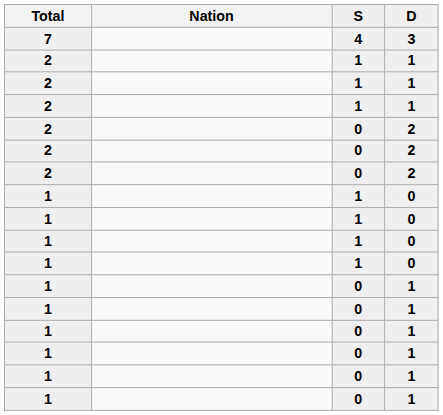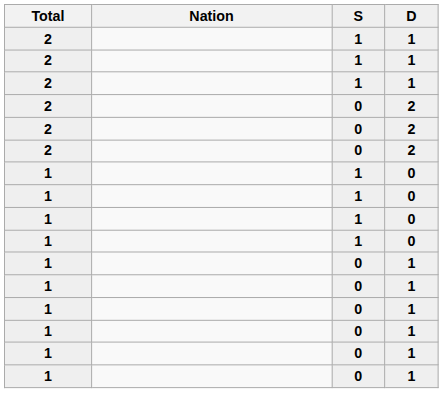- row: 7 | 4 | 3
